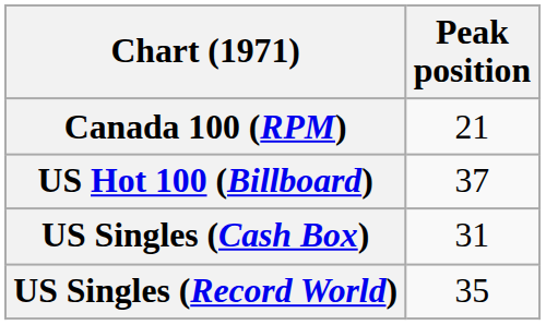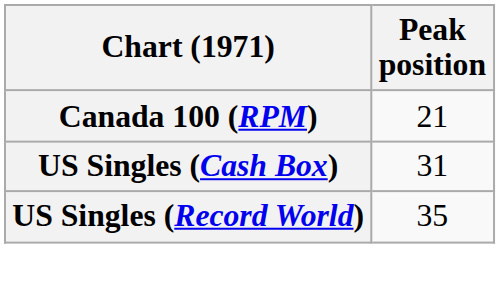- row: US Hot 100 (Billboard) | 37
